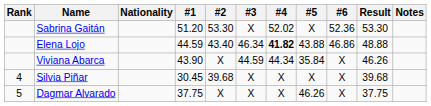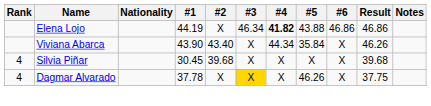- row: Sabrina Gaitán | 51.20 | 53.30 | X | 52.02 | X | 52.36 | 53.30
Elena Lojo | #1: 44.59 -> 44.19
Elena Lojo | #2: 43.40 -> X
Elena Lojo | Result: 48.88 -> 46.86
Viviana Abarca | #2: X -> 43.40
Viviana Abarca | #3: 44.59 -> X
Dagmar Alvarado | Rank: 5 -> 4
Dagmar Alvarado | #1: 37.75 -> 37.78
Dagmar Alvarado | #3: no background -> gold background
